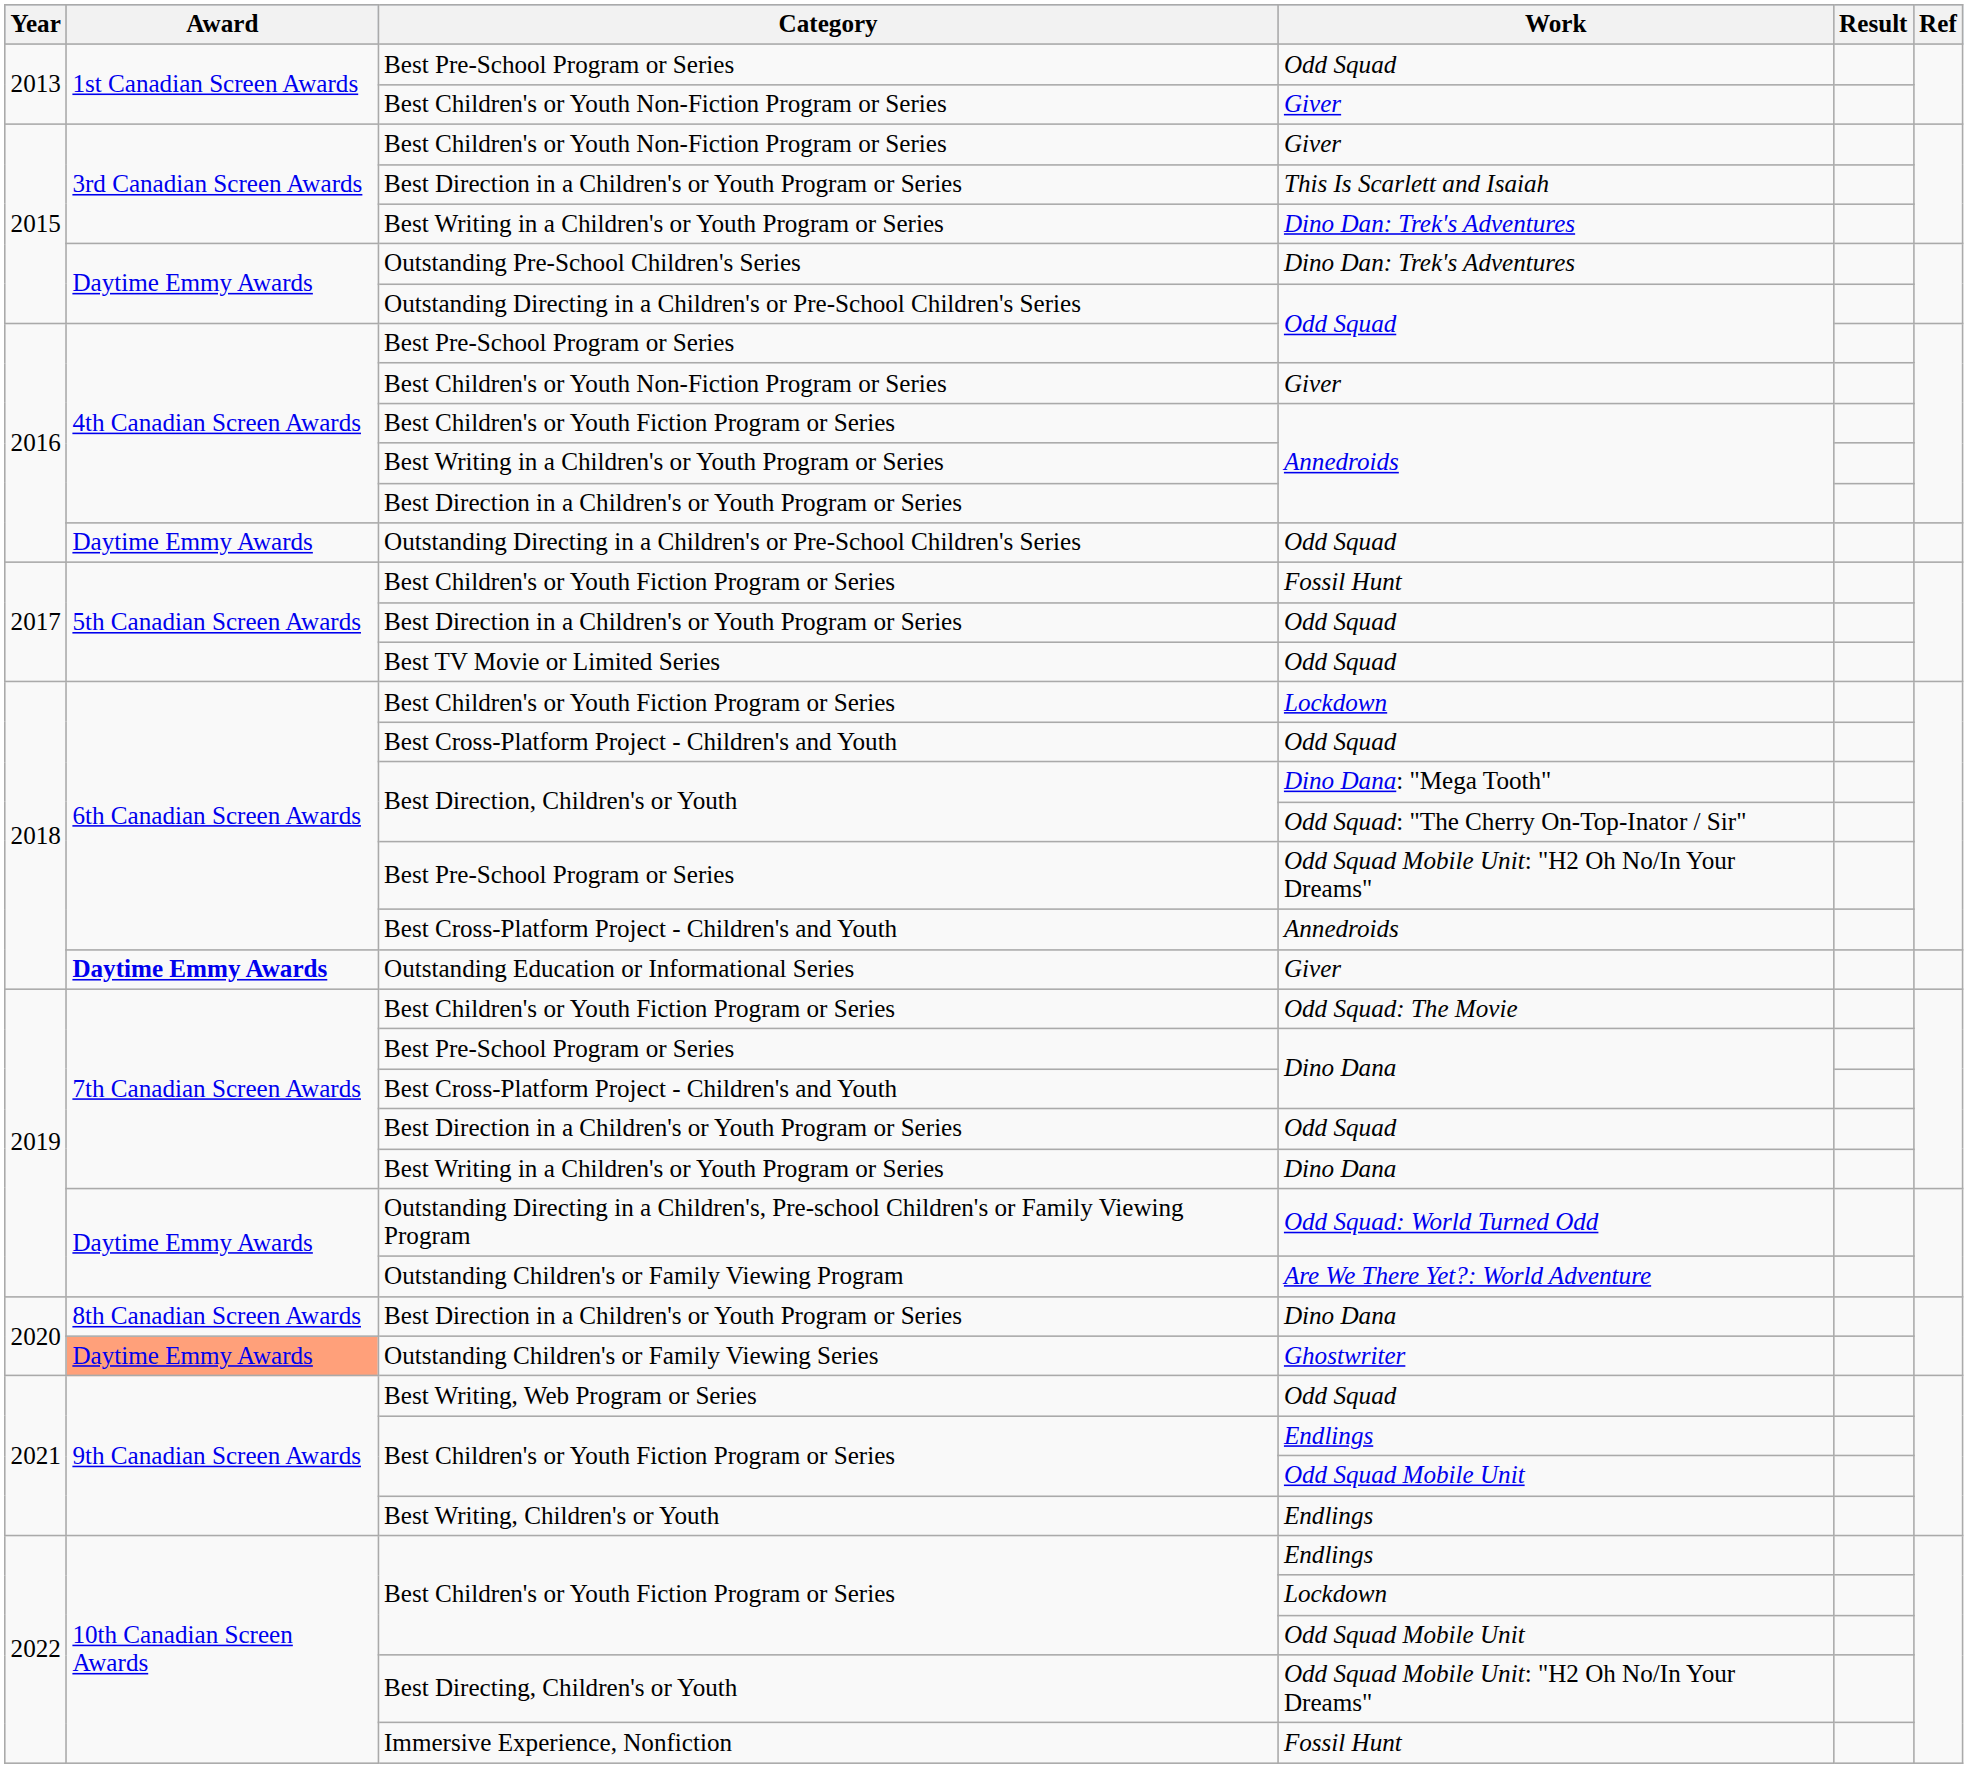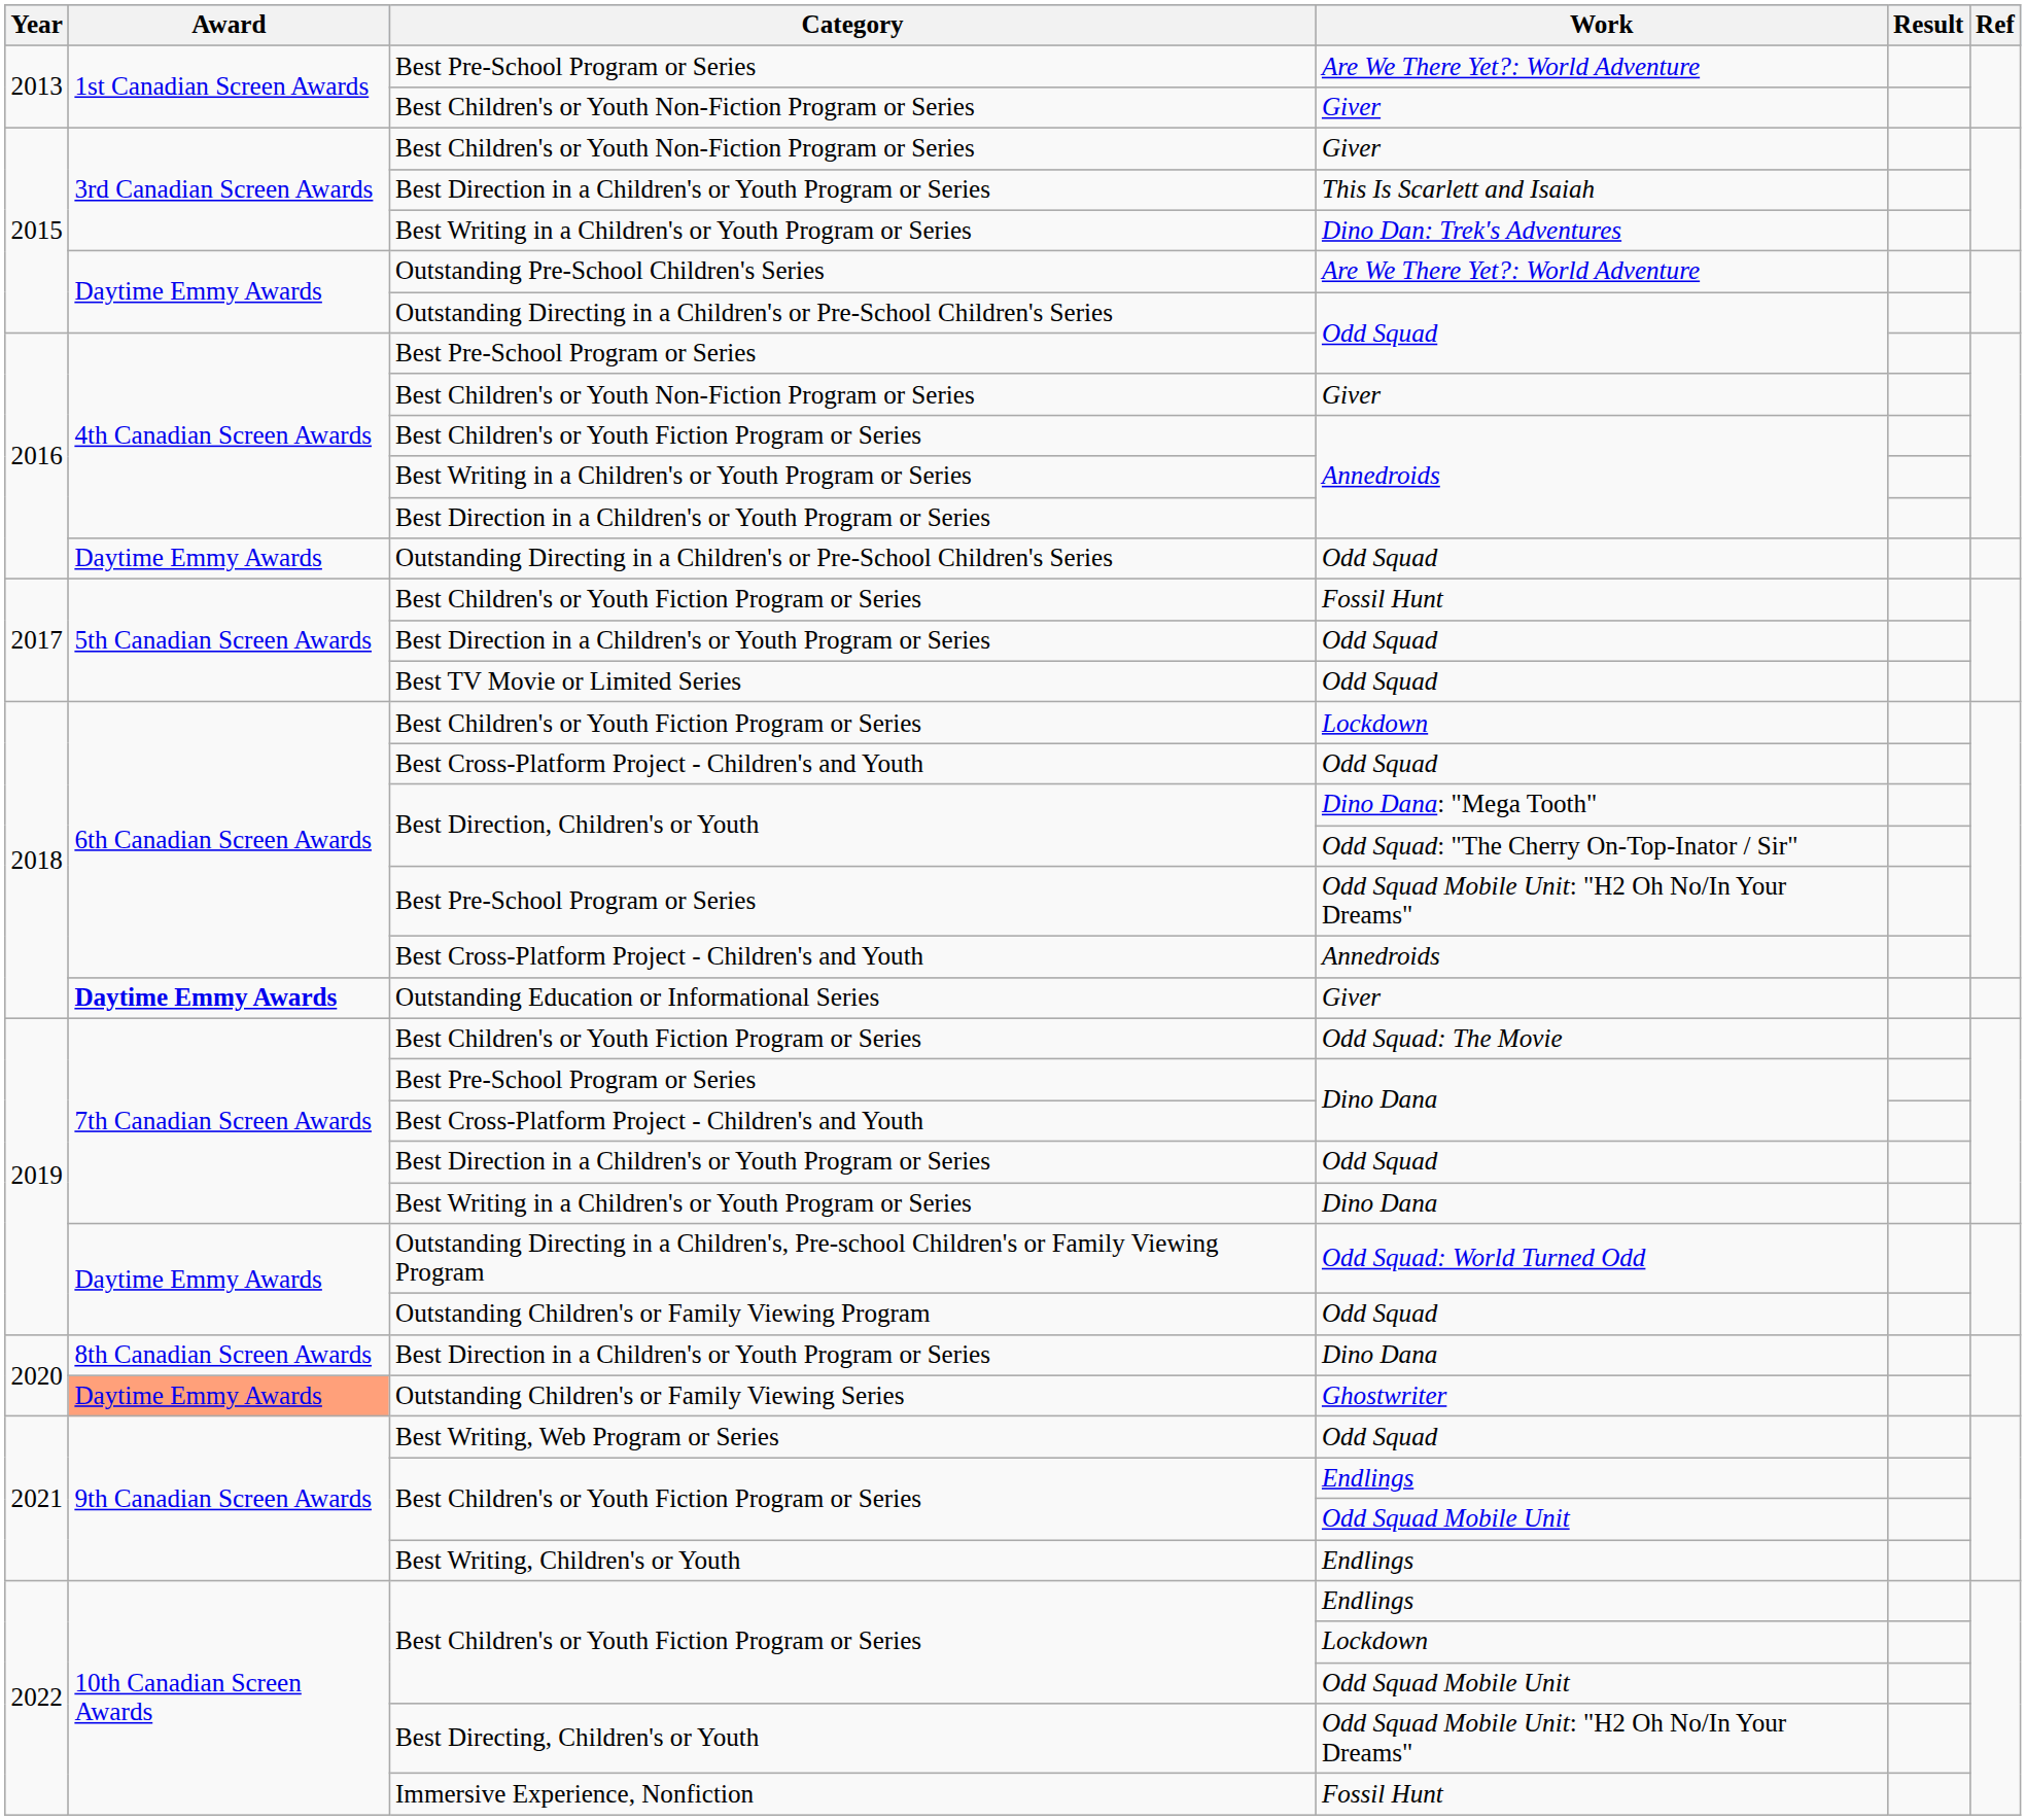2013 / Best Pre-School Program or Series | Work: Odd Squad -> Are We There Yet?: World Adventure
Outstanding Pre-School Children's Series | Work: Dino Dan: Trek's Adventures -> Are We There Yet?: World Adventure
Outstanding Children's or Family Viewing Program | Work: Are We There Yet?: World Adventure -> Odd Squad
